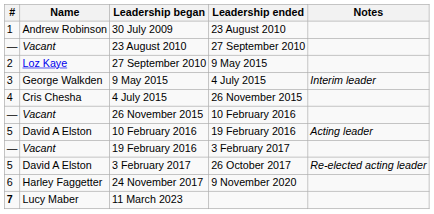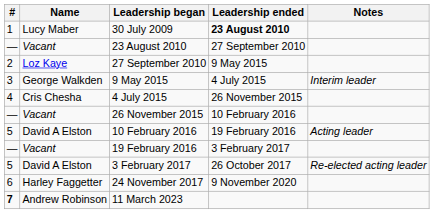30 July 2009 | Name: Andrew Robinson -> Lucy Maber
30 July 2009 | Leadership ended: normal -> bold
11 March 2023 | Name: Lucy Maber -> Andrew Robinson
